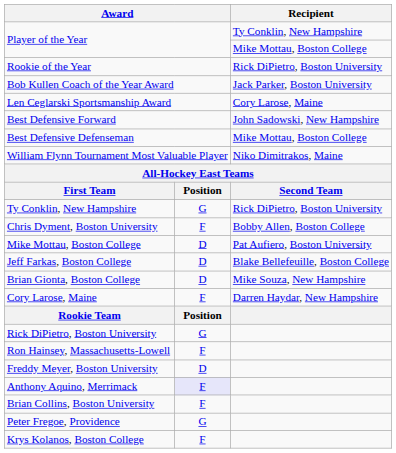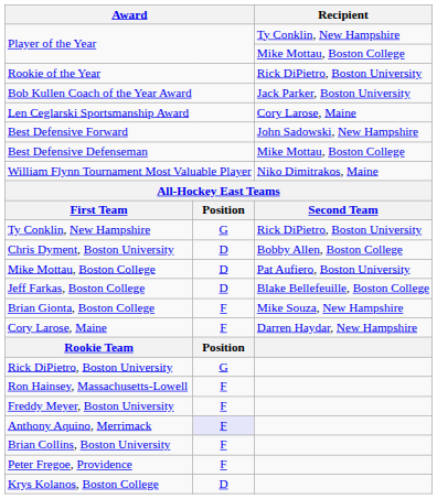Chris Dyment, Boston University | column 2: F -> D
Brian Gionta, Boston College | column 2: D -> F
Freddy Meyer, Boston University | column 2: D -> F
Peter Fregoe, Providence | column 2: G -> F
Krys Kolanos, Boston College | column 2: F -> D
